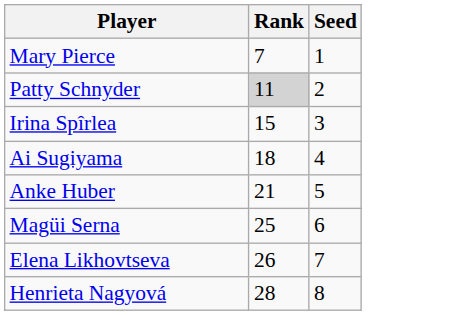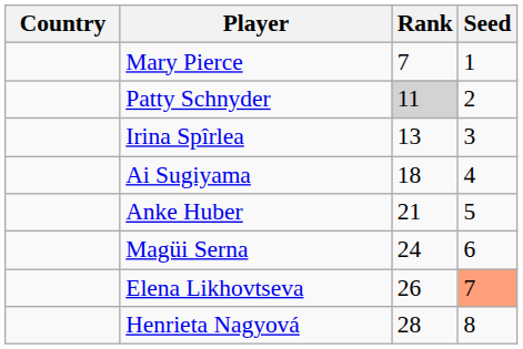+ column: Country
Irina Spîrlea | Rank: 15 -> 13
Magüi Serna | Rank: 25 -> 24
Elena Likhovtseva | Seed: no background -> lightsalmon background
